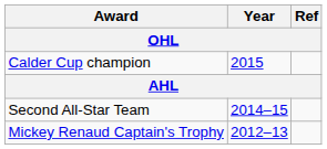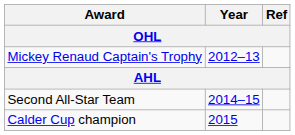rows swapped: Mickey Renaud Captain's Trophy <-> Calder Cup champion
